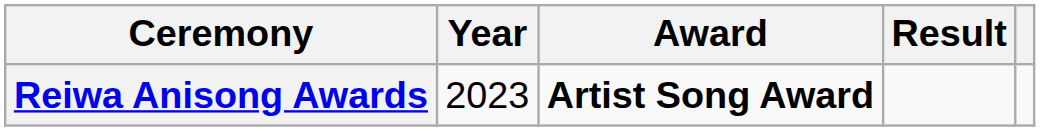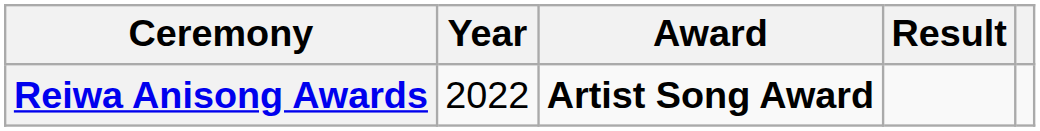Reiwa Anisong Awards | Year: 2023 -> 2022
